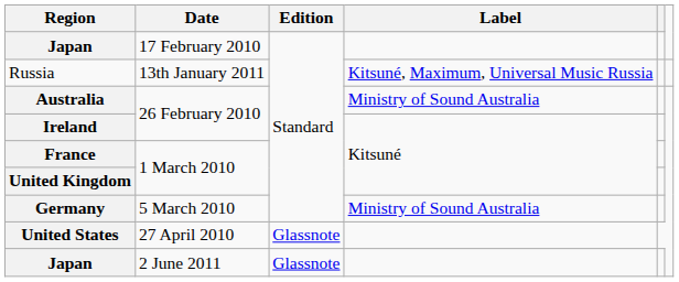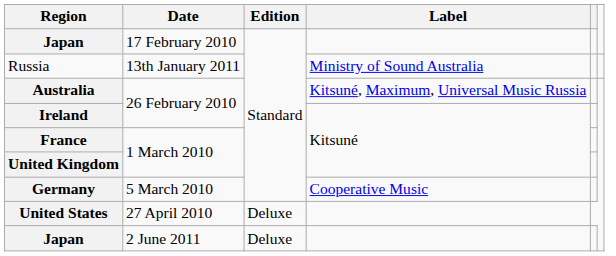Russia | Label: Kitsuné, Maximum, Universal Music Russia -> Ministry of Sound Australia
Australia | Label: Ministry of Sound Australia -> Kitsuné, Maximum, Universal Music Russia
Germany | Label: Ministry of Sound Australia -> Cooperative Music
United States | Edition: Glassnote -> Deluxe
Japan / 2 June 2011 | Edition: Glassnote -> Deluxe
